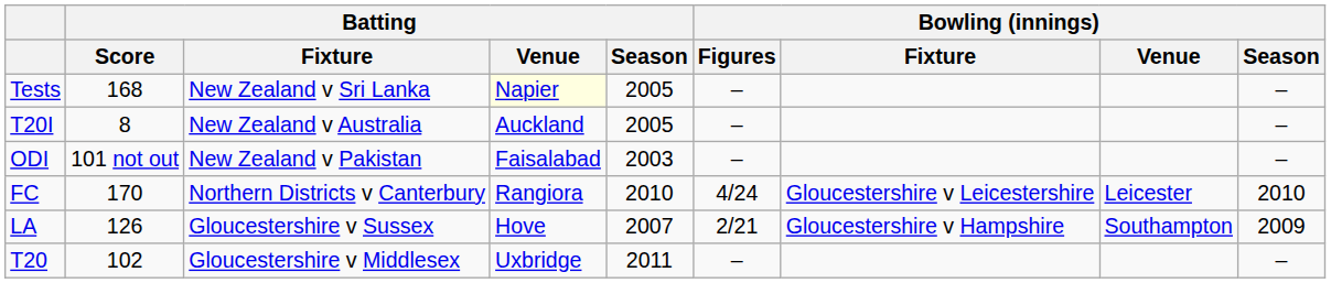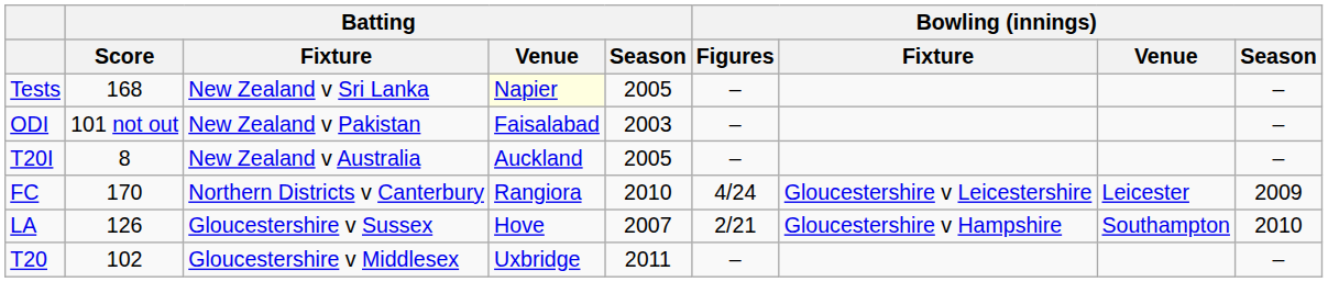rows swapped: ODI <-> T20I
FC | Bowling (innings) / Season: 2010 -> 2009
LA | Bowling (innings) / Season: 2009 -> 2010
